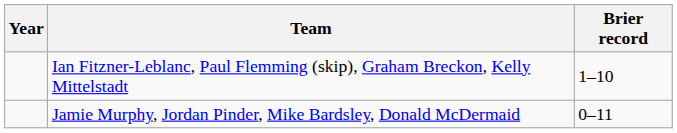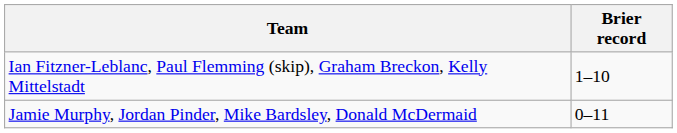- column: Year
